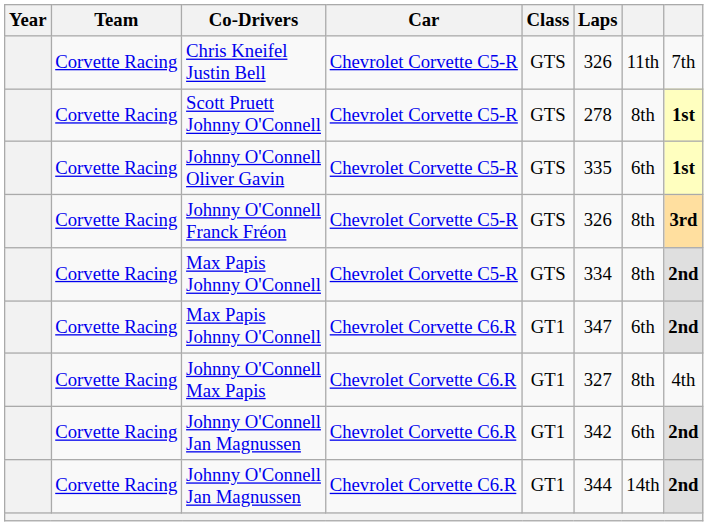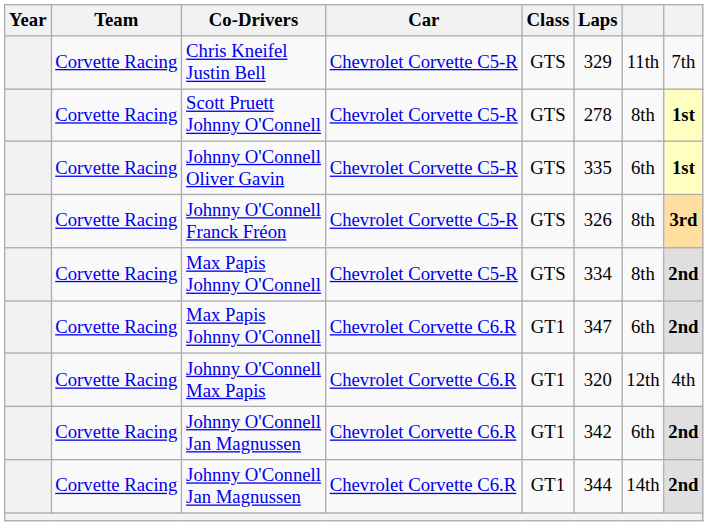Chris Kneifel Justin Bell | Laps: 326 -> 329
Johnny O'Connell Max Papis | Laps: 327 -> 320
Johnny O'Connell Max Papis | column 7: 8th -> 12th
